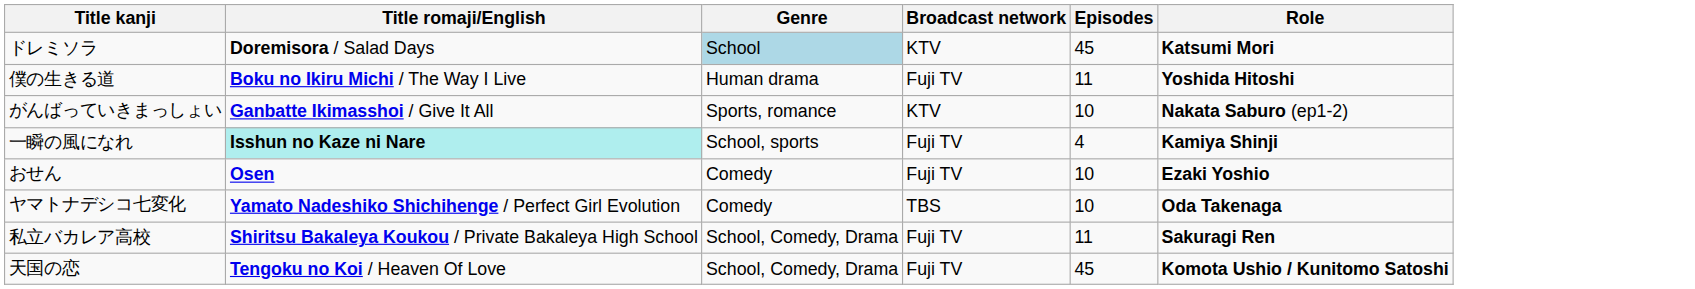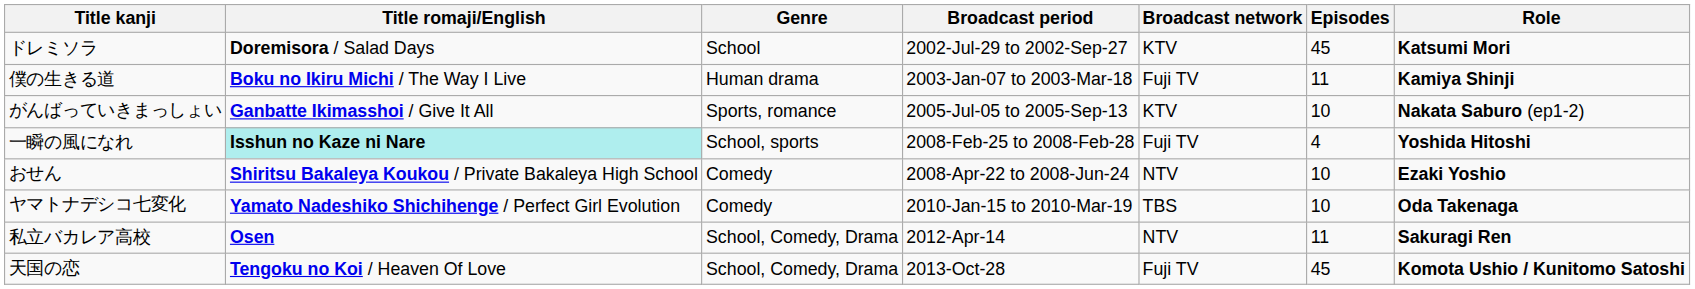+ column: Broadcast period | 2002-Jul-29 to 2002-Sep-27 | 2003-Jan-07 to 2003-Mar-18 | 2005-Jul-05 to 2005-Sep-13 | 2008-Feb-25 to 2008-Feb-28 | 2008-Apr-22 to 2008-Jun-24 | 2010-Jan-15 to 2010-Mar-19 | 2012-Apr-14 | 2013-Oct-28
ドレミソラ | Genre: lightblue background -> no background
僕の生きる道 | Role: Yoshida Hitoshi -> Kamiya Shinji
一瞬の風になれ | Role: Kamiya Shinji -> Yoshida Hitoshi
おせん | Title romaji/English: Osen -> Shiritsu Bakaleya Koukou / Private Bakaleya High School
おせん | Broadcast network: Fuji TV -> NTV
私立バカレア高校 | Title romaji/English: Shiritsu Bakaleya Koukou / Private Bakaleya High School -> Osen
私立バカレア高校 | Broadcast network: Fuji TV -> NTV
